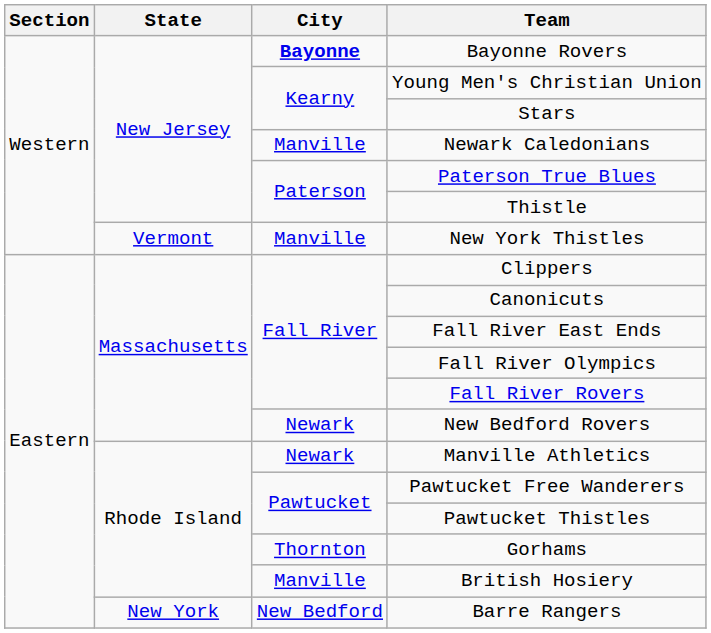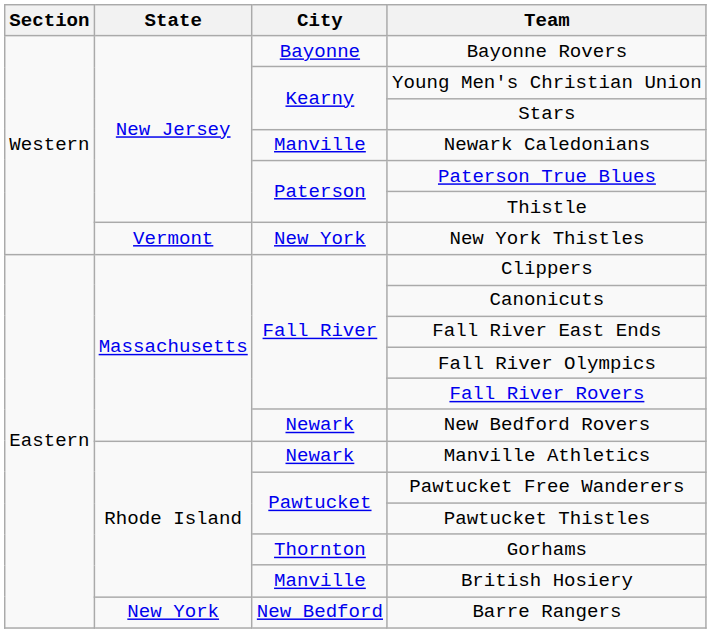Bayonne Rovers | City: bold -> normal
New York Thistles | City: Manville -> New York
